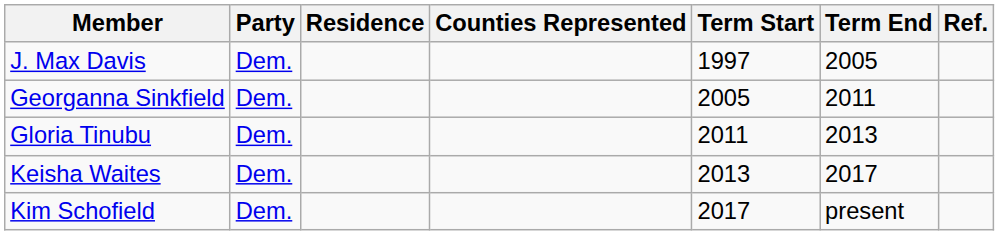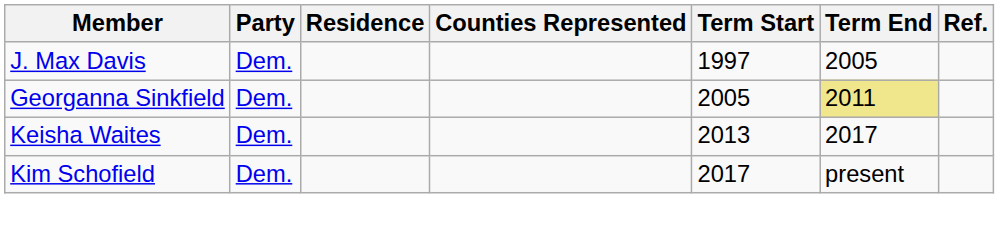Georganna Sinkfield | Term End: no background -> khaki background
- row: Gloria Tinubu | Dem. | 2011 | 2013
